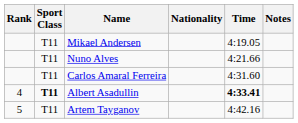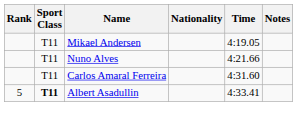Albert Asadullin | Rank: 4 -> 5
Albert Asadullin | Time: bold -> normal
- row: 5 | T11 | Artem Tayganov | 4:42.16
